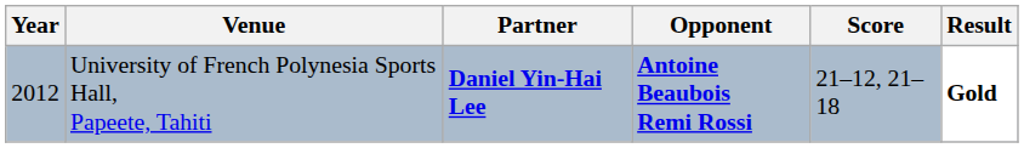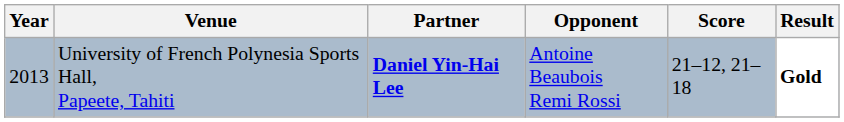University of French Polynesia Sports Hall, Papeete, Tahiti | Year: 2012 -> 2013
University of French Polynesia Sports Hall, Papeete, Tahiti | Opponent: bold -> normal
